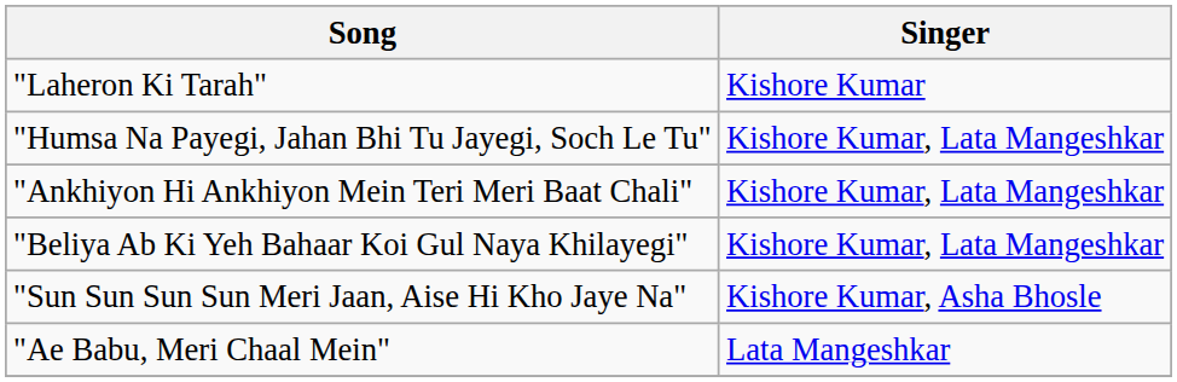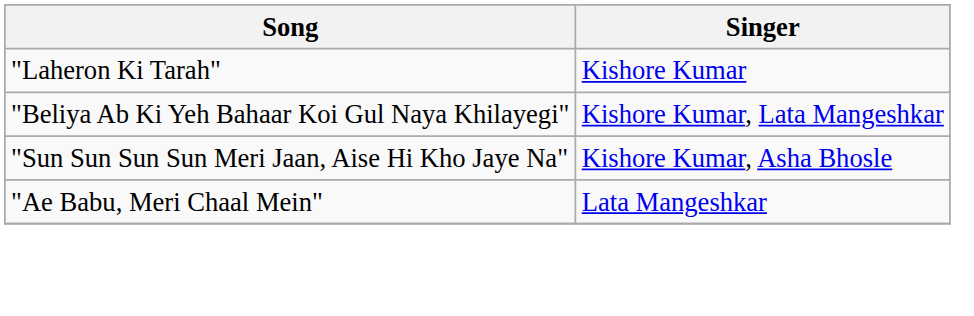- row: "Humsa Na Payegi, Jahan Bhi Tu Jayegi, Soch Le Tu" | Kishore Kumar, Lata Mangeshkar
- row: "Ankhiyon Hi Ankhiyon Mein Teri Meri Baat Chali" | Kishore Kumar, Lata Mangeshkar
